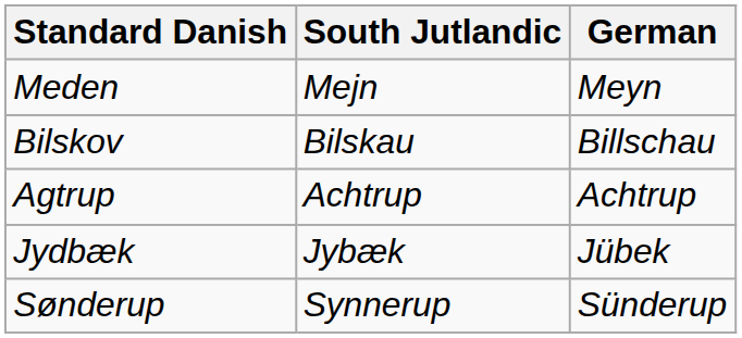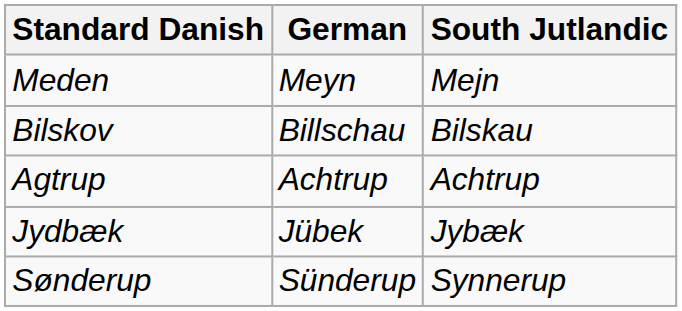columns swapped: South Jutlandic <-> German
